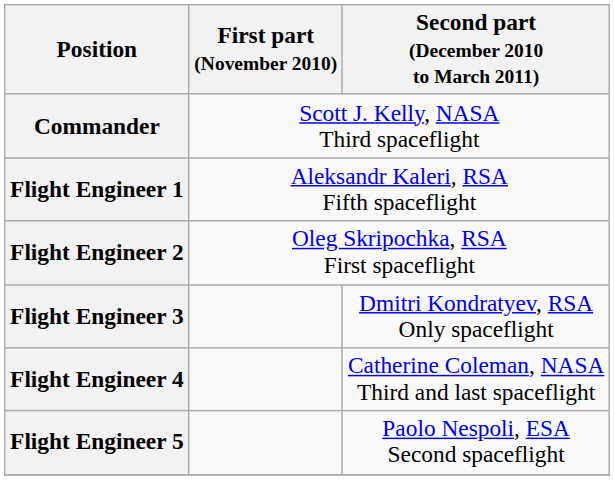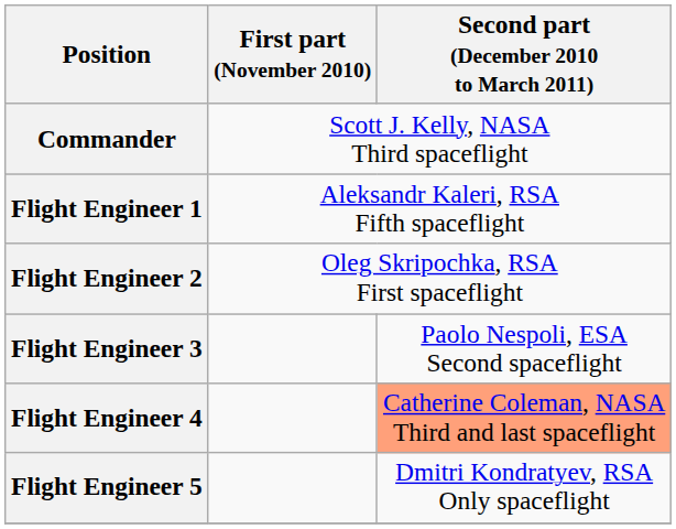Flight Engineer 3 | Second part (December 2010 to March 2011): Dmitri Kondratyev, RSA Only spaceflight -> Paolo Nespoli, ESA Second spaceflight
Flight Engineer 4 | Second part (December 2010 to March 2011): no background -> lightsalmon background
Flight Engineer 5 | Second part (December 2010 to March 2011): Paolo Nespoli, ESA Second spaceflight -> Dmitri Kondratyev, RSA Only spaceflight
